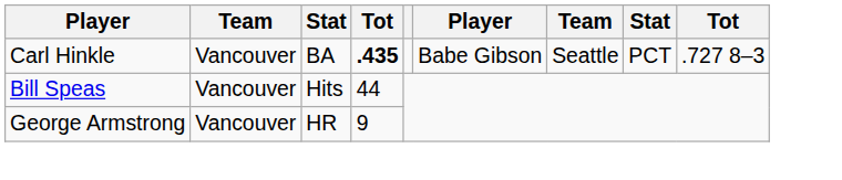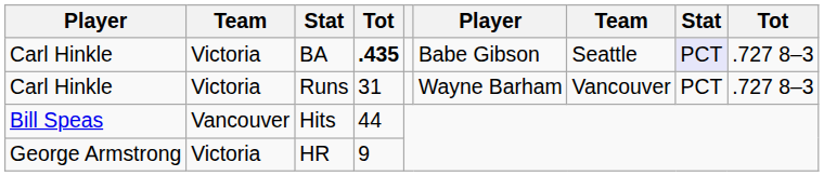BA | column 2: Vancouver -> Victoria
BA | column 8: no background -> lavender background
+ row: Carl Hinkle | Victoria | Runs | 31 | Wayne Barham | Vancouver | PCT | .727 8–3
HR | column 2: Vancouver -> Victoria
